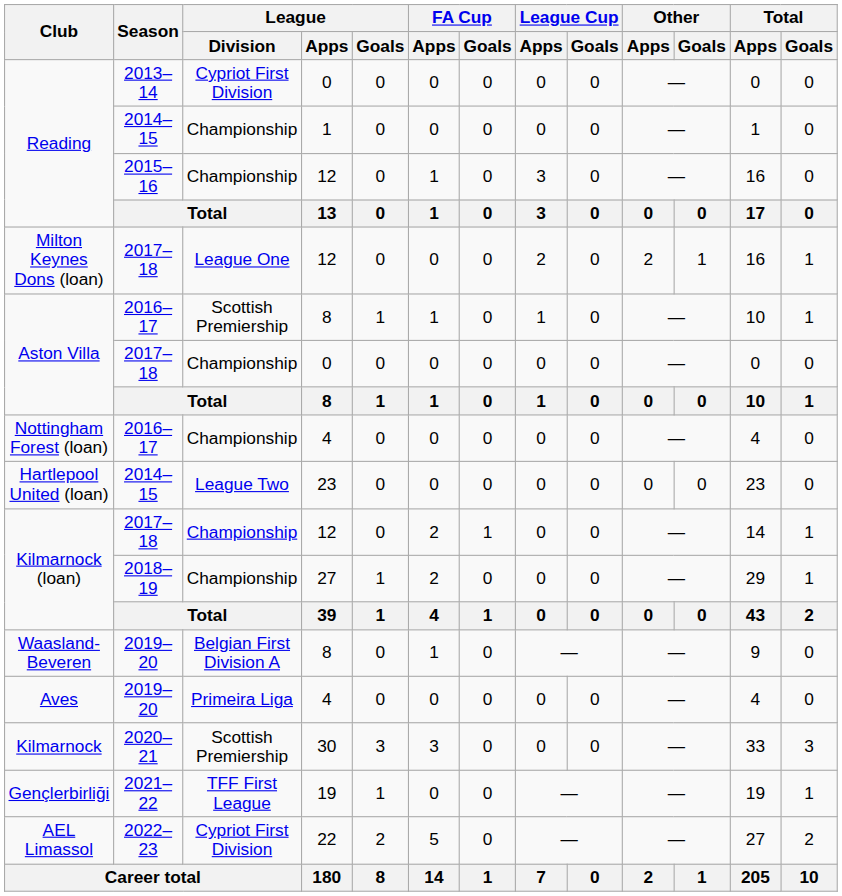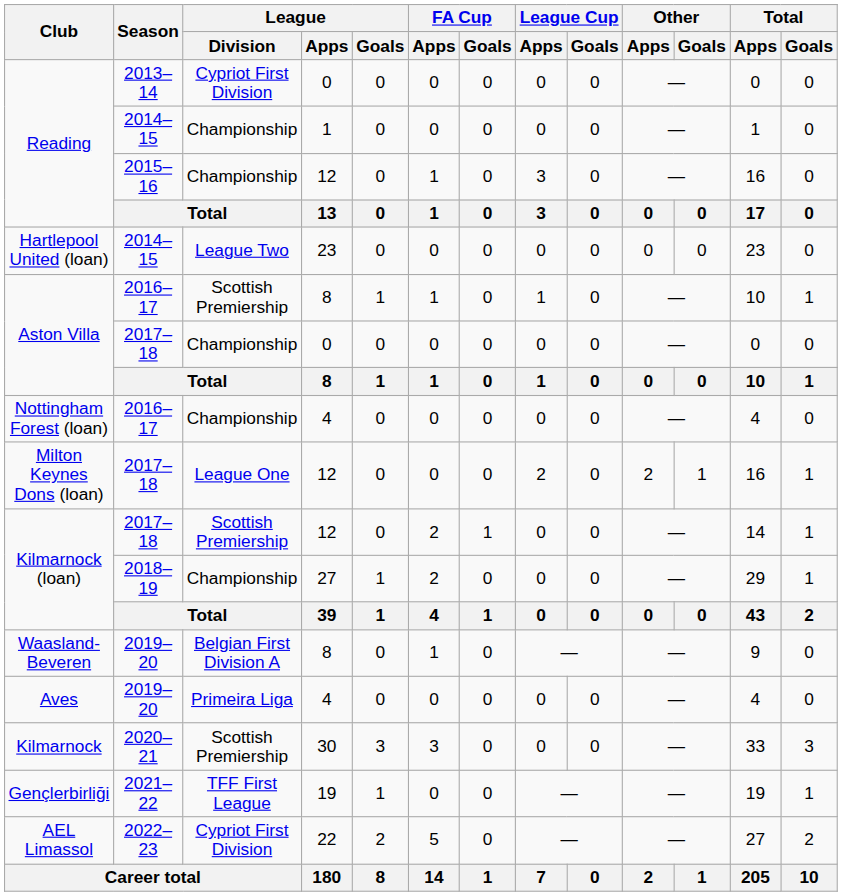rows swapped: Hartlepool United (loan) <-> Milton Keynes Dons (loan)
Kilmarnock (loan) / 2017–18 | League / Division: Championship -> Scottish Premiership
